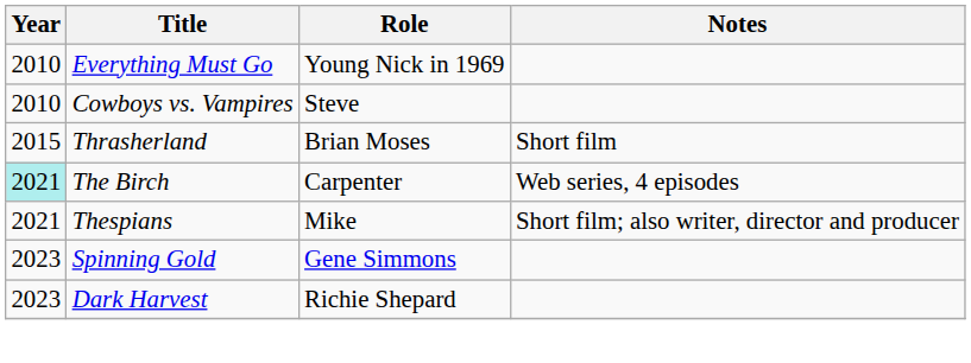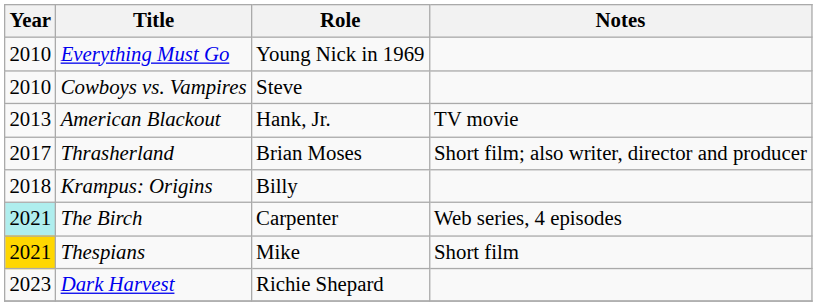+ row: 2013 | American Blackout | Hank, Jr. | TV movie
Thrasherland | Year: 2015 -> 2017
Thrasherland | Notes: Short film -> Short film; also writer, director and producer
+ row: 2018 | Krampus: Origins | Billy
Thespians | Year: no background -> gold background
Thespians | Notes: Short film; also writer, director and producer -> Short film
- row: 2023 | Spinning Gold | Gene Simmons
